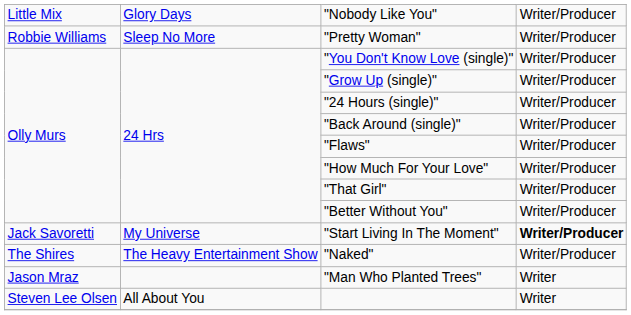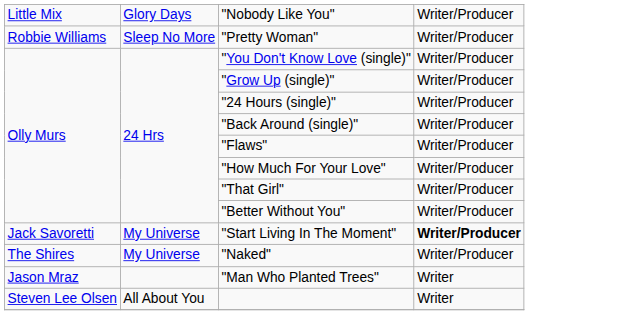"Naked" | column 2: The Heavy Entertainment Show -> My Universe
